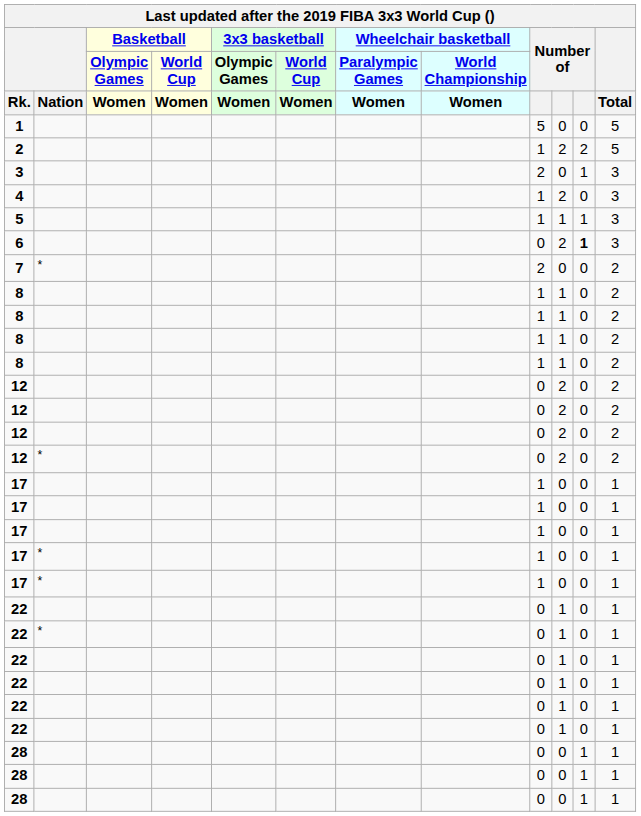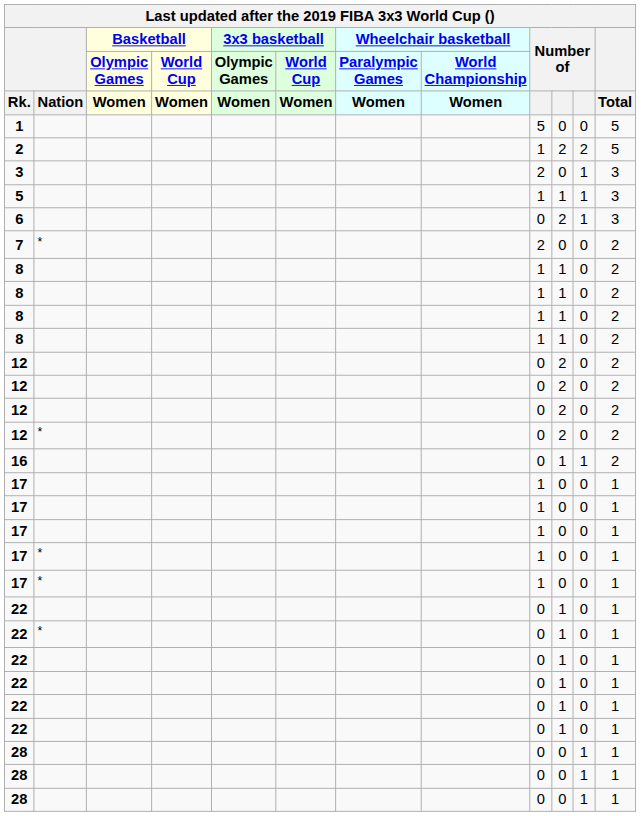- row: 4 | 1 | 2 | 0 | 3
6 | column 11: bold -> normal
+ row: 16 | 0 | 1 | 1 | 2
